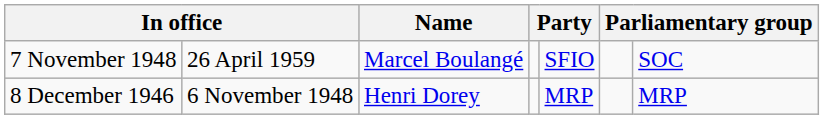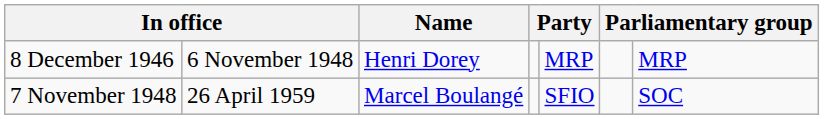rows swapped: 8 December 1946 <-> 7 November 1948
